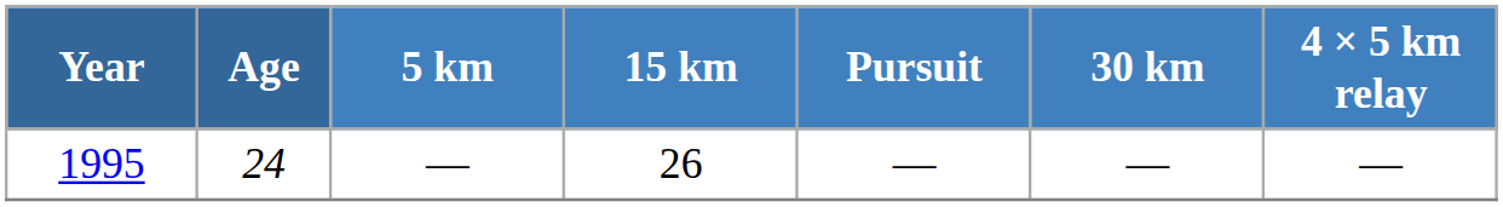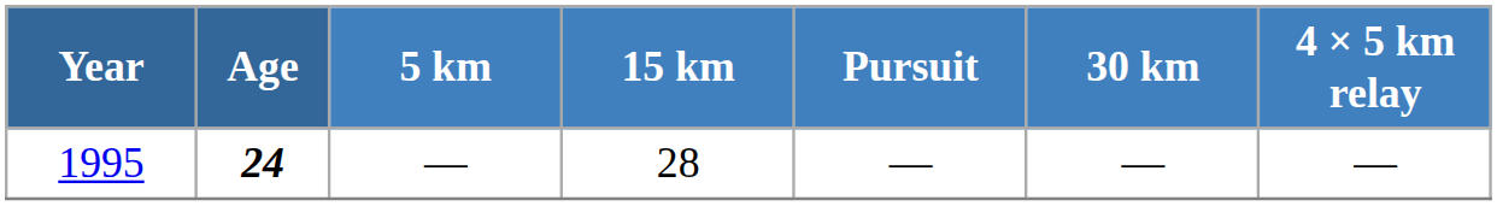1995 | Age: normal -> bold
1995 | 15 km: 26 -> 28
